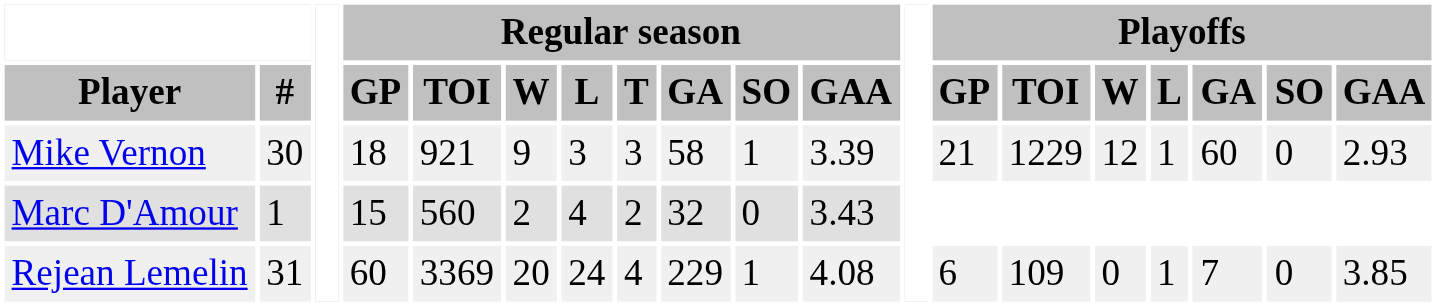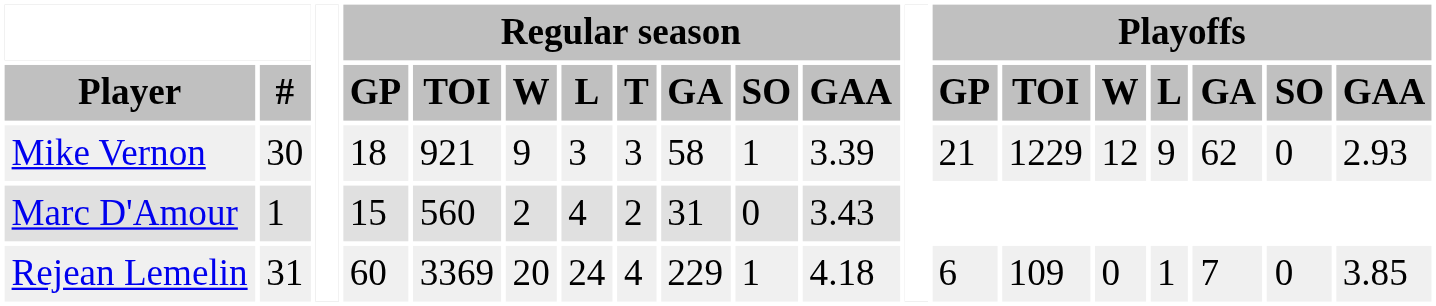Mike Vernon | Playoffs / L: 1 -> 9
Mike Vernon | Playoffs / GA: 60 -> 62
Marc D'Amour | Regular season / GA: 32 -> 31
Rejean Lemelin | Regular season / GAA: 4.08 -> 4.18
